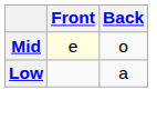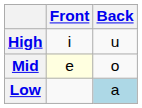+ row: High | i | u
Low | Back: no background -> lightblue background
